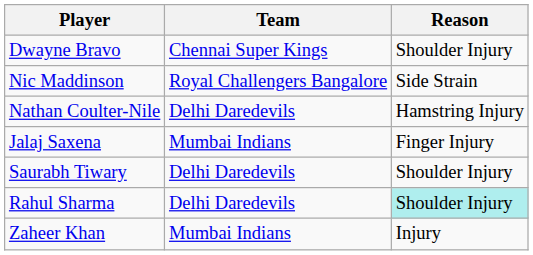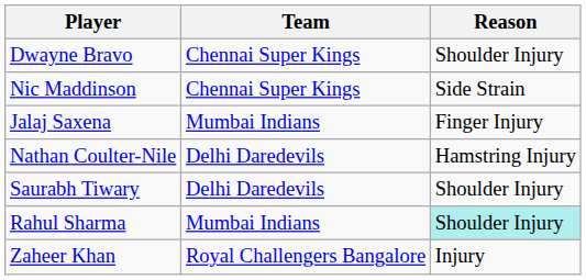Nic Maddinson | Team: Royal Challengers Bangalore -> Chennai Super Kings
rows swapped: Nathan Coulter-Nile <-> Jalaj Saxena
Rahul Sharma | Team: Delhi Daredevils -> Mumbai Indians
Zaheer Khan | Team: Mumbai Indians -> Royal Challengers Bangalore
